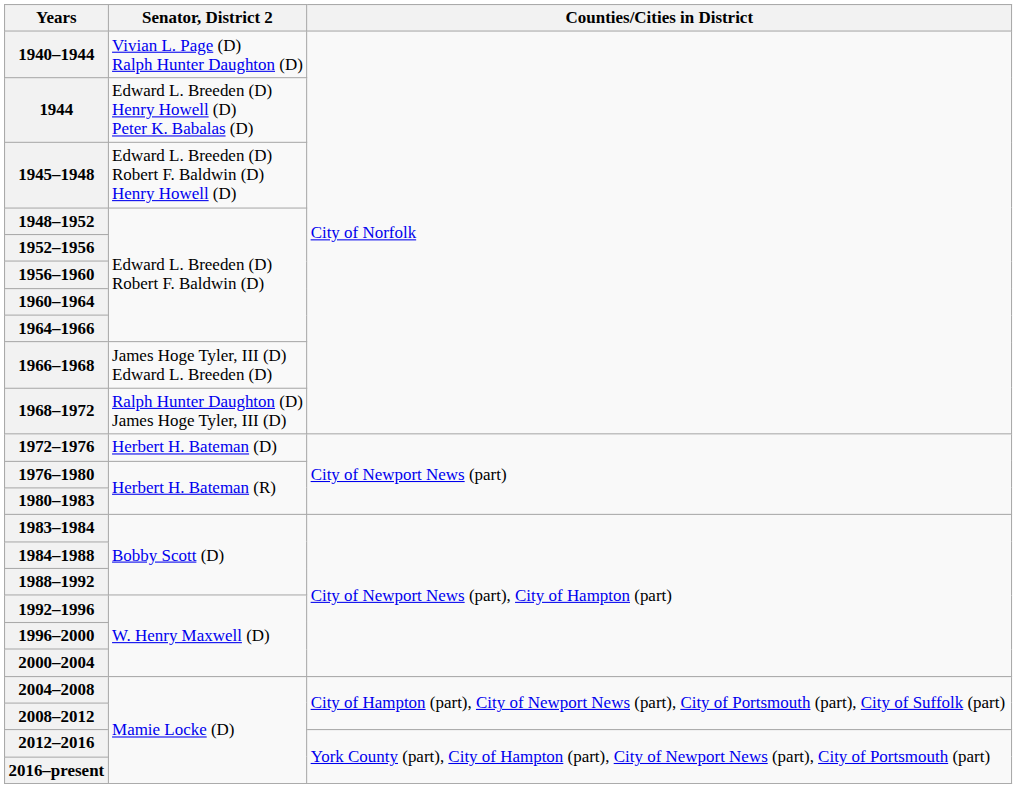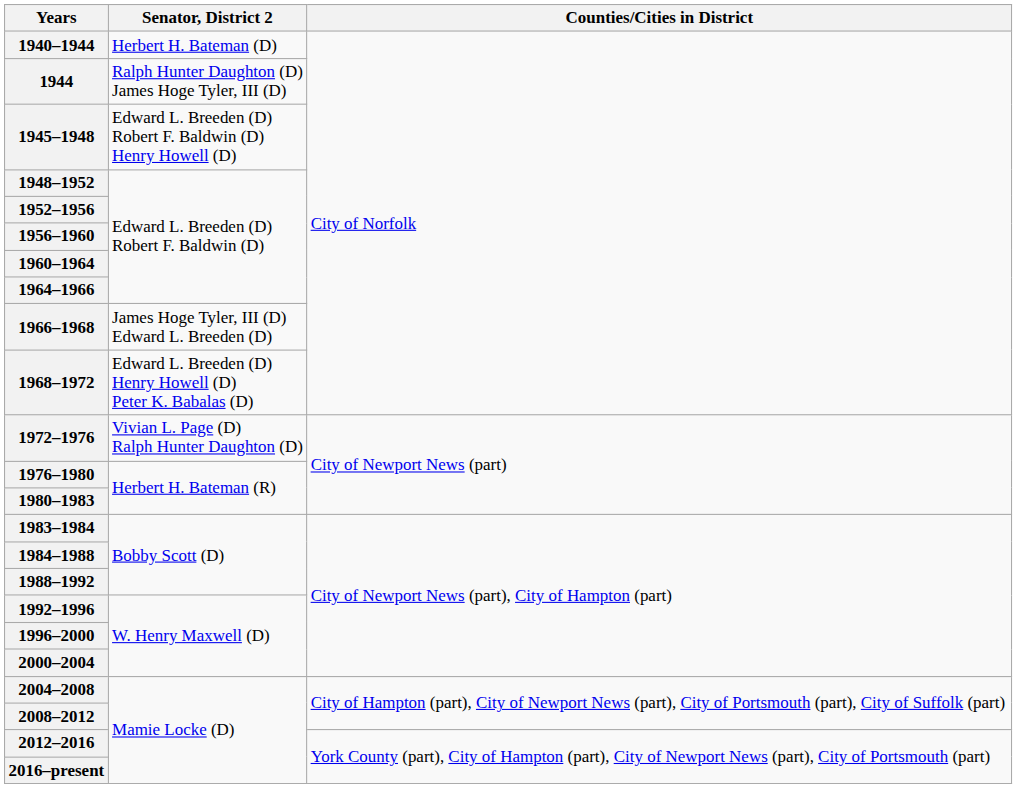1940–1944 | Senator, District 2: Vivian L. Page (D) Ralph Hunter Daughton (D) -> Herbert H. Bateman (D)
1944 | Senator, District 2: Edward L. Breeden (D) Henry Howell (D) Peter K. Babalas (D) -> Ralph Hunter Daughton (D) James Hoge Tyler, III (D)
1968–1972 | Senator, District 2: Ralph Hunter Daughton (D) James Hoge Tyler, III (D) -> Edward L. Breeden (D) Henry Howell (D) Peter K. Babalas (D)
1972–1976 | Senator, District 2: Herbert H. Bateman (D) -> Vivian L. Page (D) Ralph Hunter Daughton (D)
